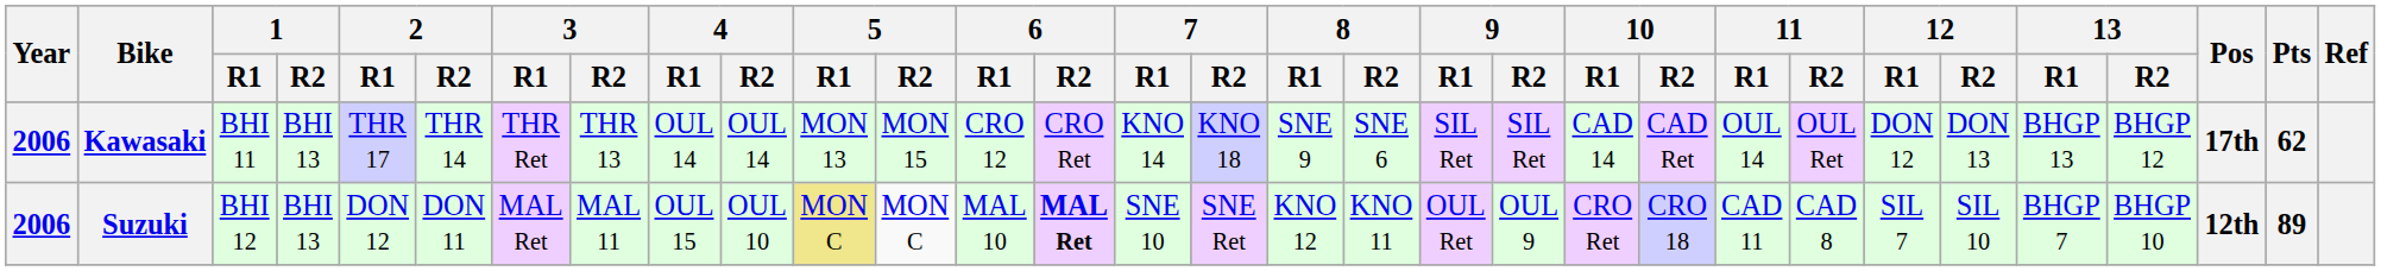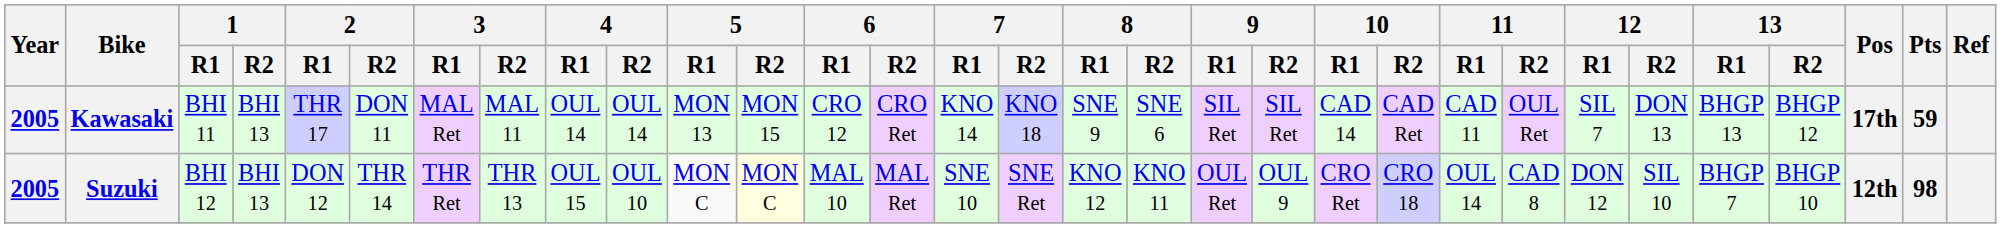Kawasaki | Year: 2006 -> 2005
Kawasaki | 2 / R2: THR 14 -> DON 11
Kawasaki | 3 / R1: THR Ret -> MAL Ret
Kawasaki | 3 / R2: THR 13 -> MAL 11
Kawasaki | 11 / R1: OUL 14 -> CAD 11
Kawasaki | 12 / R1: DON 12 -> SIL 7
Kawasaki | Pts: 62 -> 59
Suzuki | Year: 2006 -> 2005
Suzuki | 2 / R2: DON 11 -> THR 14
Suzuki | 3 / R1: MAL Ret -> THR Ret
Suzuki | 3 / R2: MAL 11 -> THR 13
Suzuki | 5 / R1: khaki background -> no background
Suzuki | 5 / R2: no background -> lightyellow background
Suzuki | 6 / R2: bold -> normal
Suzuki | 11 / R1: CAD 11 -> OUL 14
Suzuki | 12 / R1: SIL 7 -> DON 12
Suzuki | Pts: 89 -> 98
